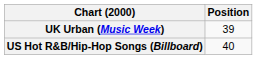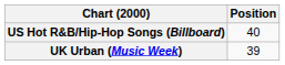rows swapped: UK Urban (Music Week) <-> US Hot R&B/Hip-Hop Songs (Billboard)
